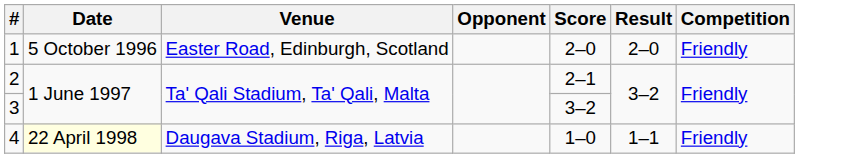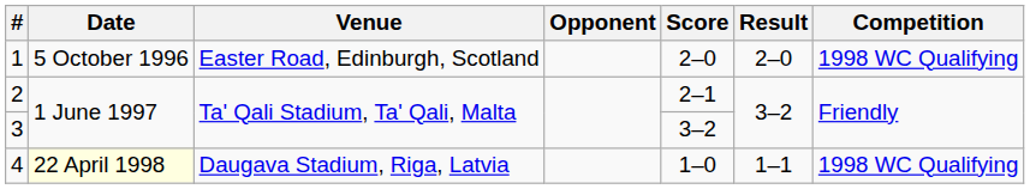1 | Competition: Friendly -> 1998 WC Qualifying
4 | Competition: Friendly -> 1998 WC Qualifying
